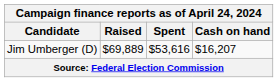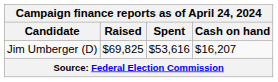Jim Umberger (D) | Raised: $69,889 -> $69,825
